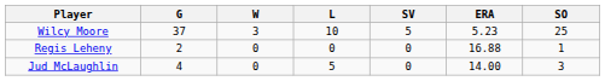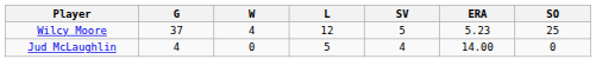Wilcy Moore | W: 3 -> 4
Wilcy Moore | L: 10 -> 12
- row: Regis Leheny | 2 | 0 | 0 | 0 | 16.88 | 1
Jud McLaughlin | SV: 0 -> 4
Jud McLaughlin | SO: 3 -> 0
